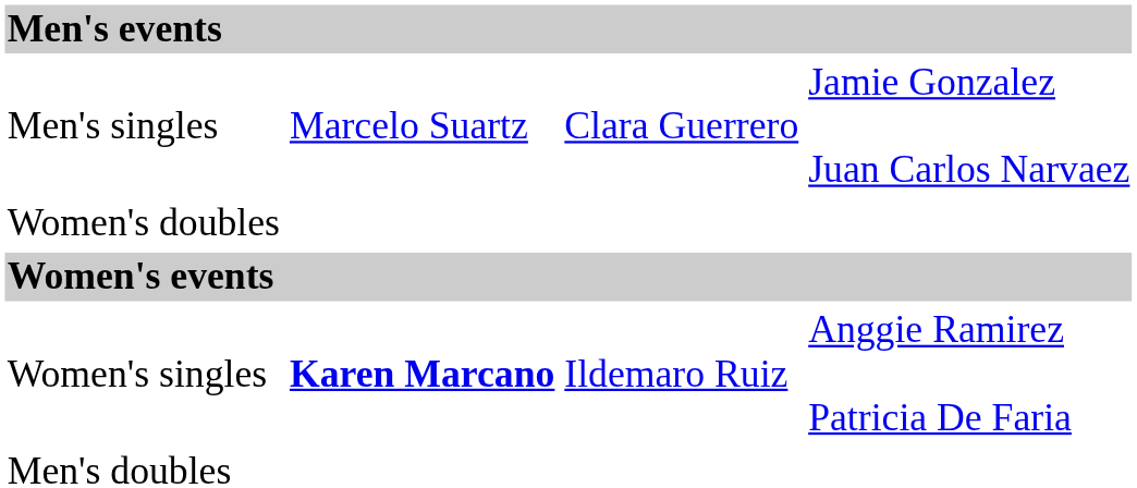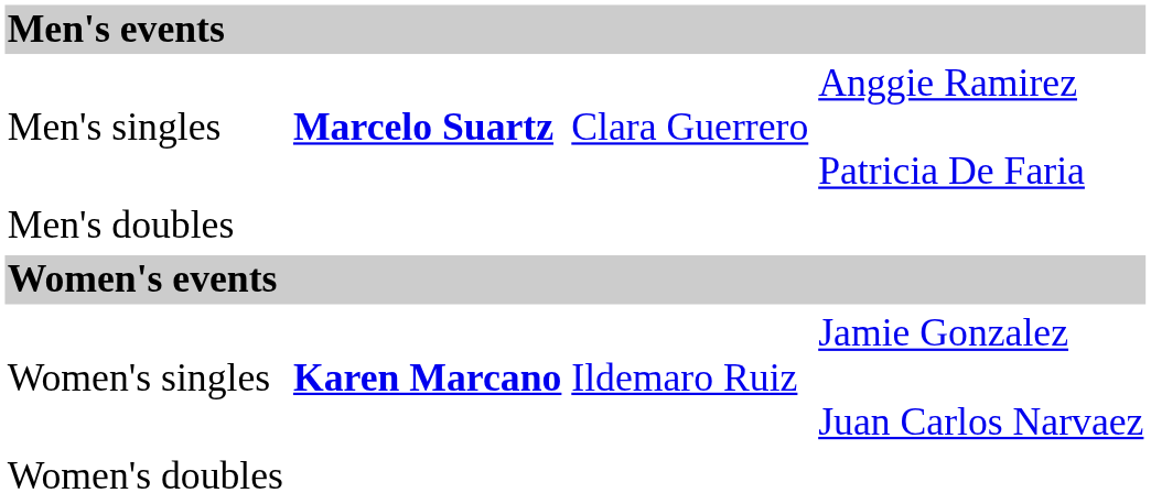Men's singles | column 2: normal -> bold
Men's singles | column 4: Jamie Gonzalez Juan Carlos Narvaez -> Anggie Ramirez Patricia De Faria
rows swapped: Men's doubles <-> Women's doubles
Women's singles | column 4: Anggie Ramirez Patricia De Faria -> Jamie Gonzalez Juan Carlos Narvaez
